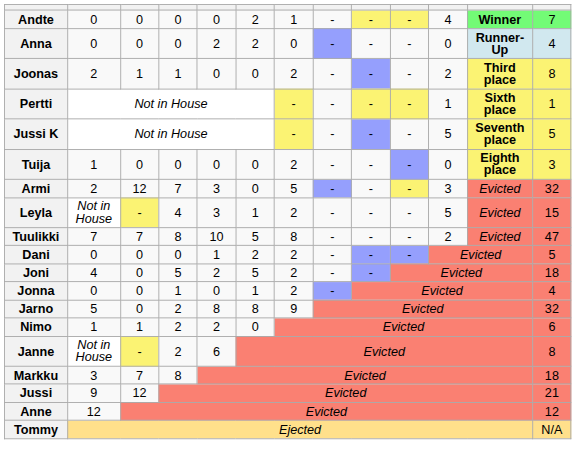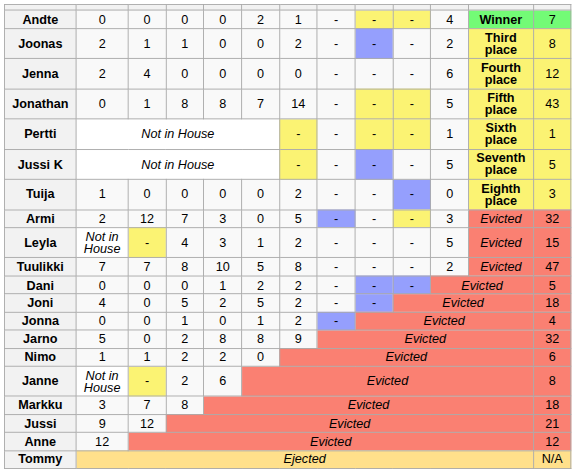- row: Anna | 0 | 0 | 0 | 2 | 2 | 0 | - | - | - | 0 | Runner-Up | 4
+ row: Jenna | 2 | 4 | 0 | 0 | 0 | 0 | - | - | - | 6 | Fourth place | 12
+ row: Jonathan | 0 | 1 | 8 | 8 | 7 | 14 | - | - | - | 5 | Fifth place | 43
